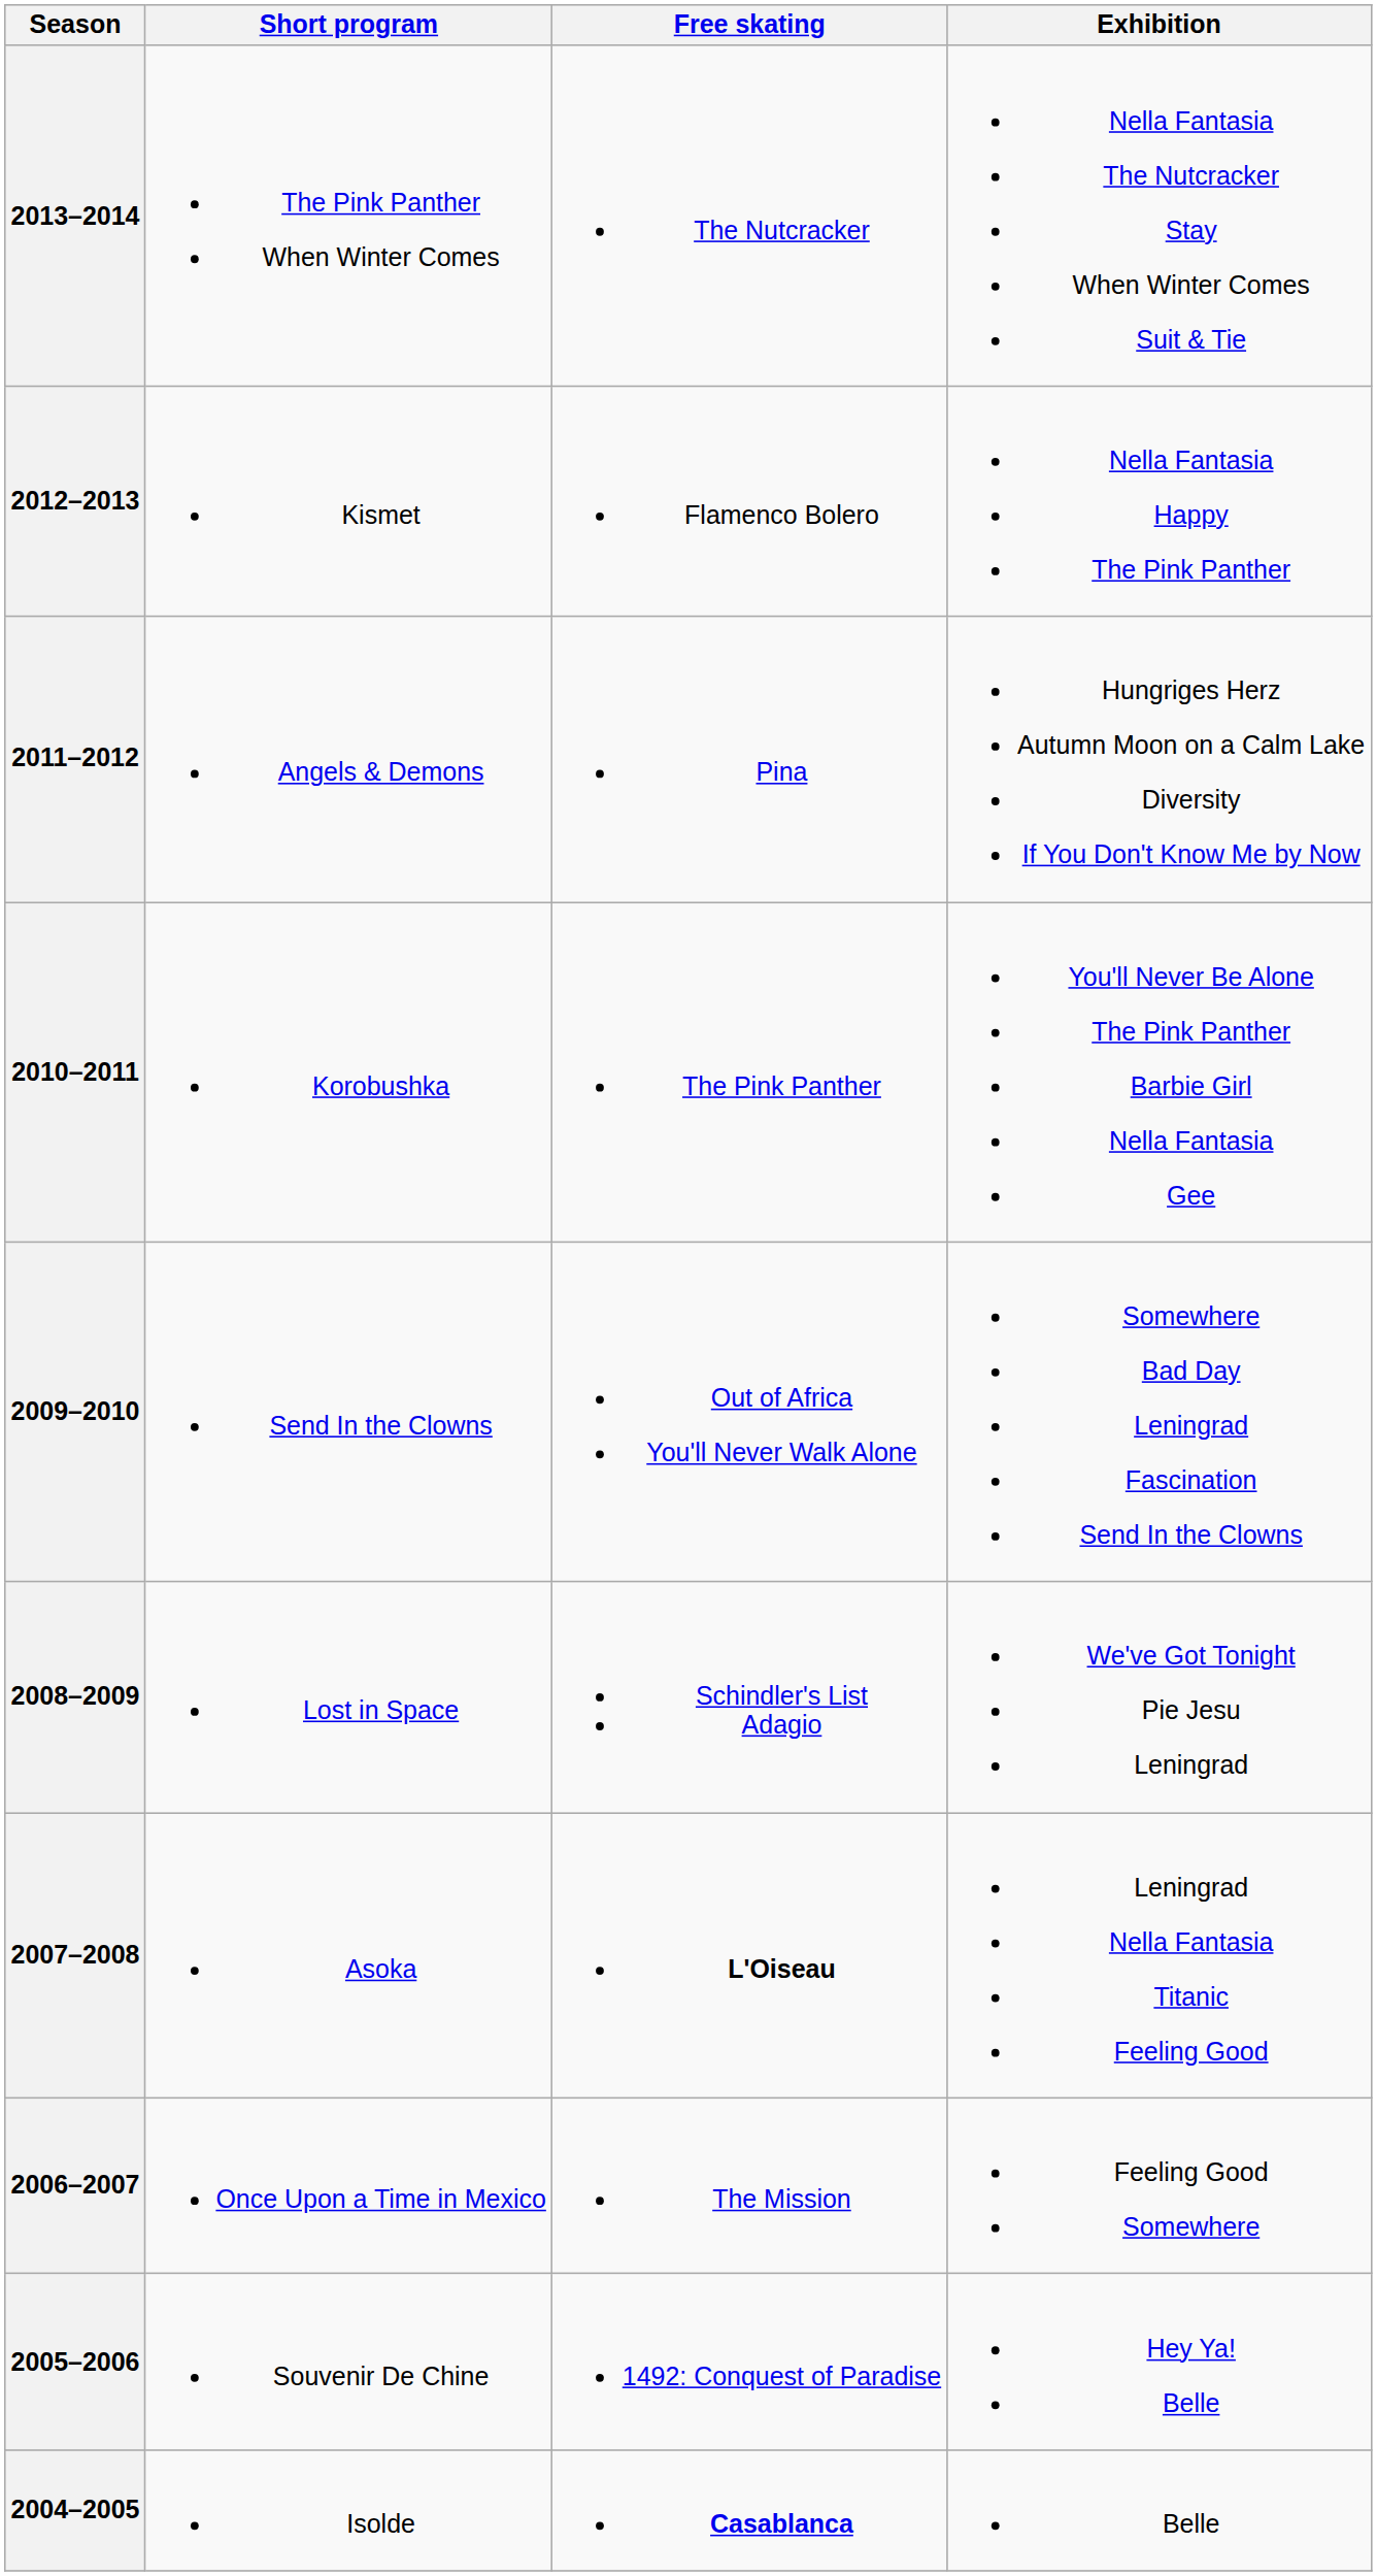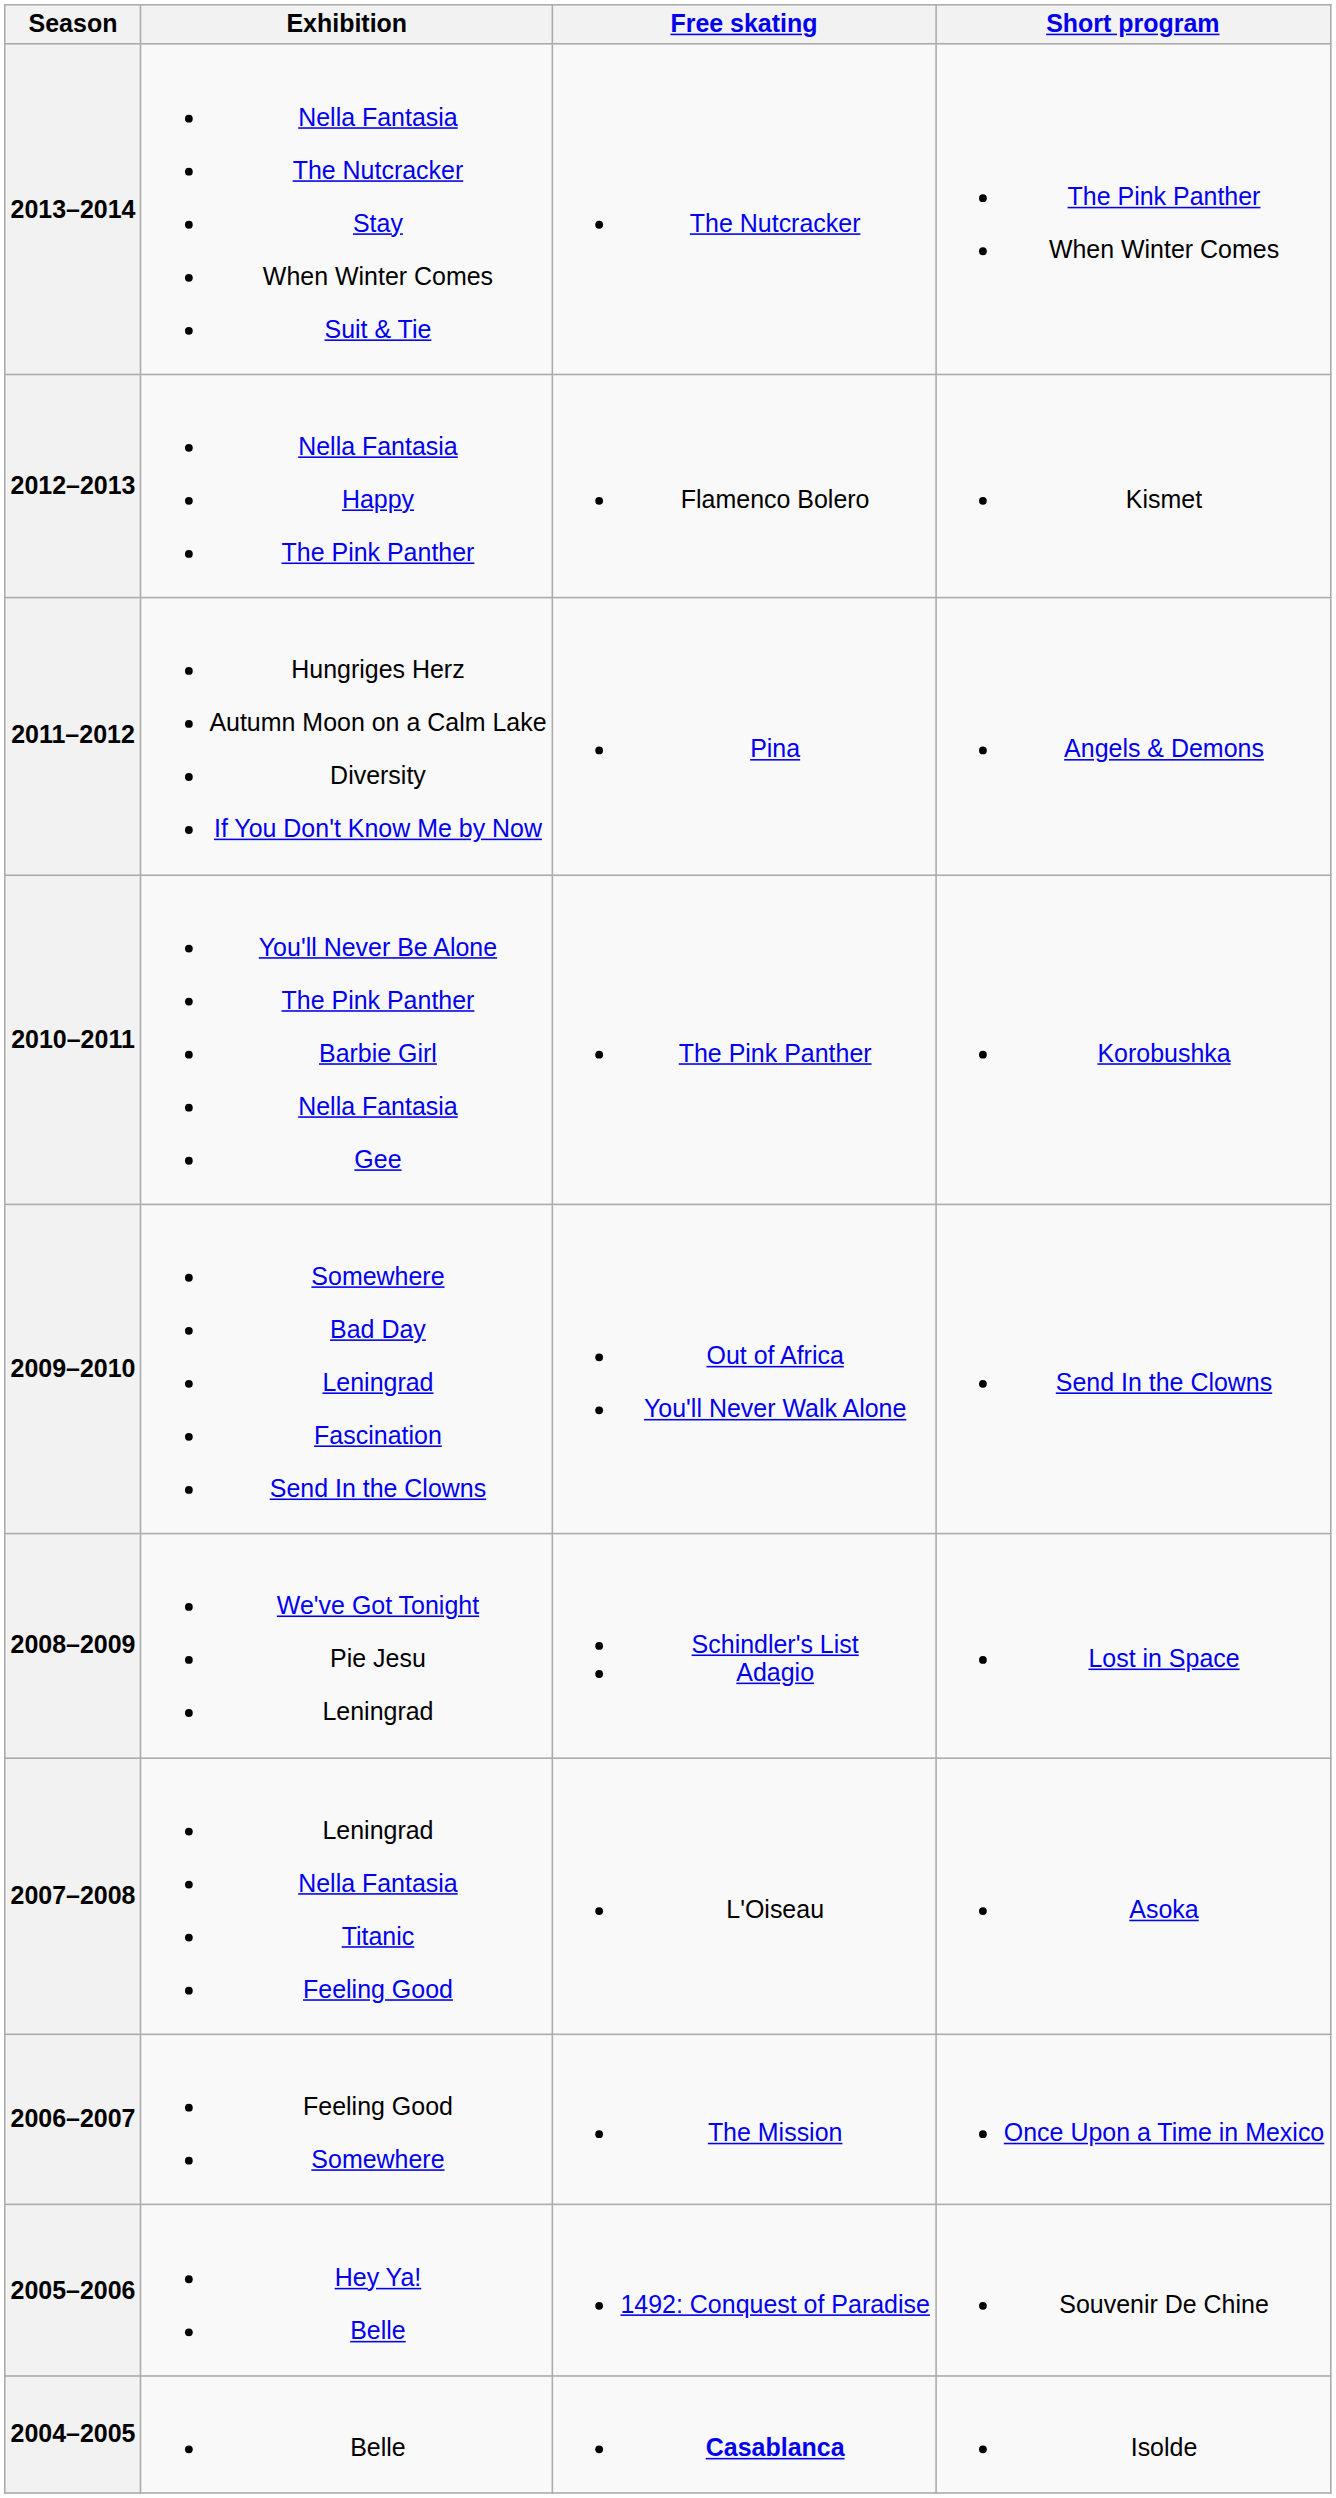columns swapped: Short program <-> Exhibition
2007–2008 | Free skating: bold -> normal
